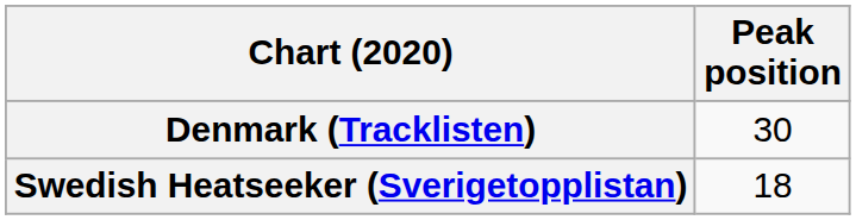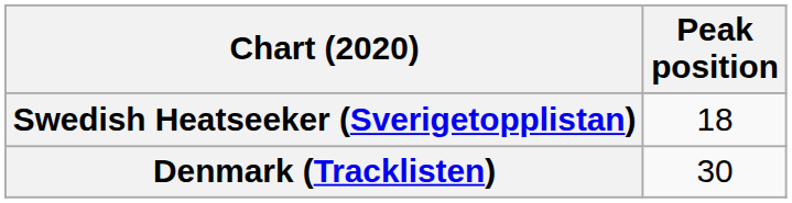rows swapped: Denmark (Tracklisten) <-> Swedish Heatseeker (Sverigetopplistan)
